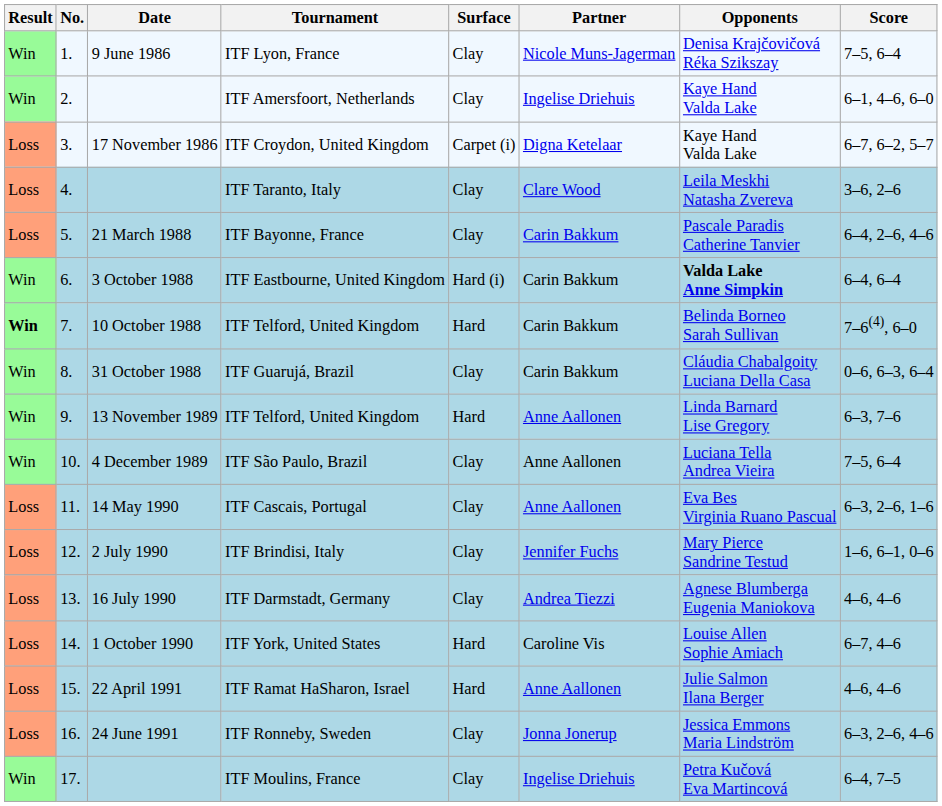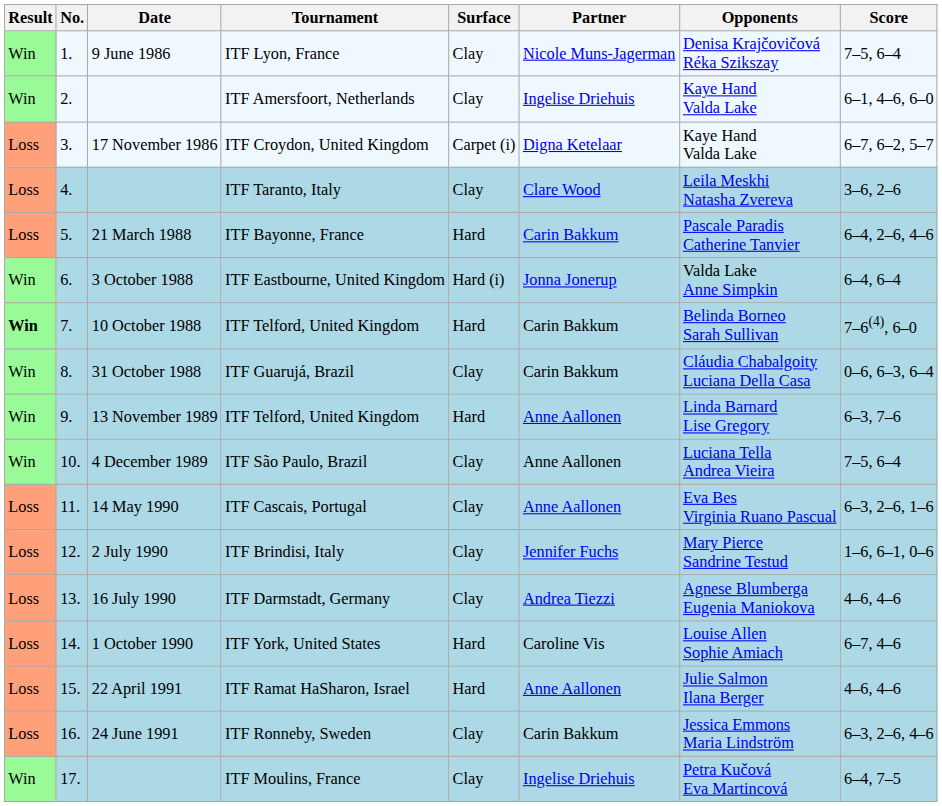ITF Bayonne, France | Surface: Clay -> Hard
ITF Eastbourne, United Kingdom | Partner: Carin Bakkum -> Jonna Jonerup
ITF Eastbourne, United Kingdom | Opponents: bold -> normal
ITF Ronneby, Sweden | Partner: Jonna Jonerup -> Carin Bakkum
